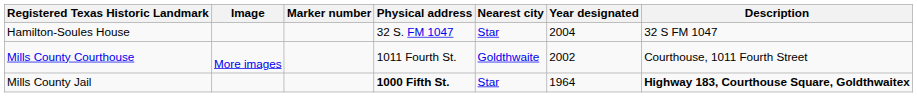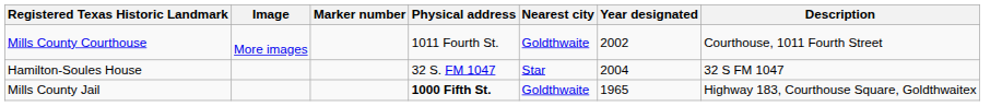rows swapped: Hamilton-Soules House <-> Mills County Courthouse
Mills County Jail | Nearest city: Star -> Goldthwaite
Mills County Jail | Year designated: 1964 -> 1965
Mills County Jail | Description: bold -> normal
